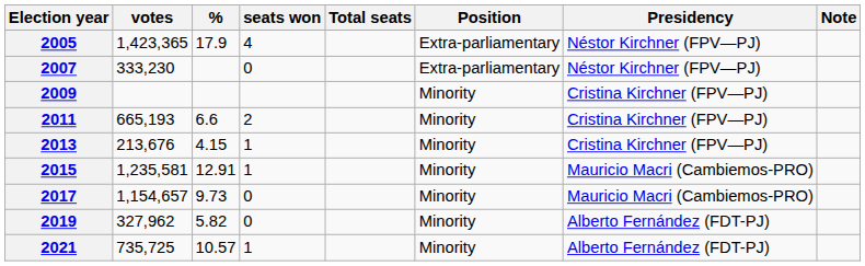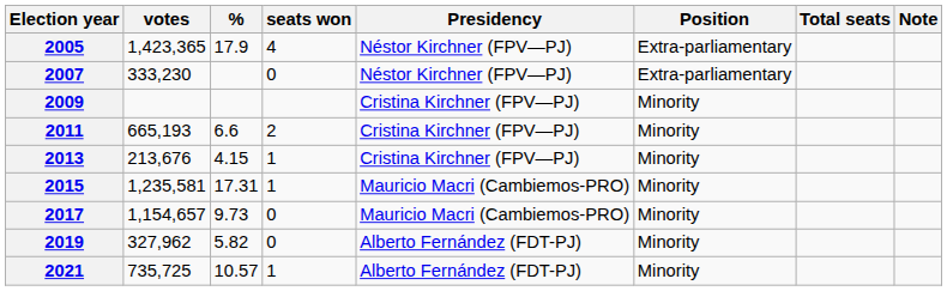columns swapped: Total seats <-> Presidency
2015 | %: 12.91 -> 17.31
